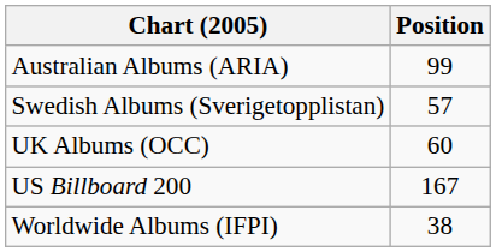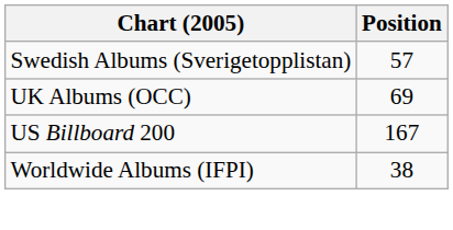- row: Australian Albums (ARIA) | 99
UK Albums (OCC) | Position: 60 -> 69
